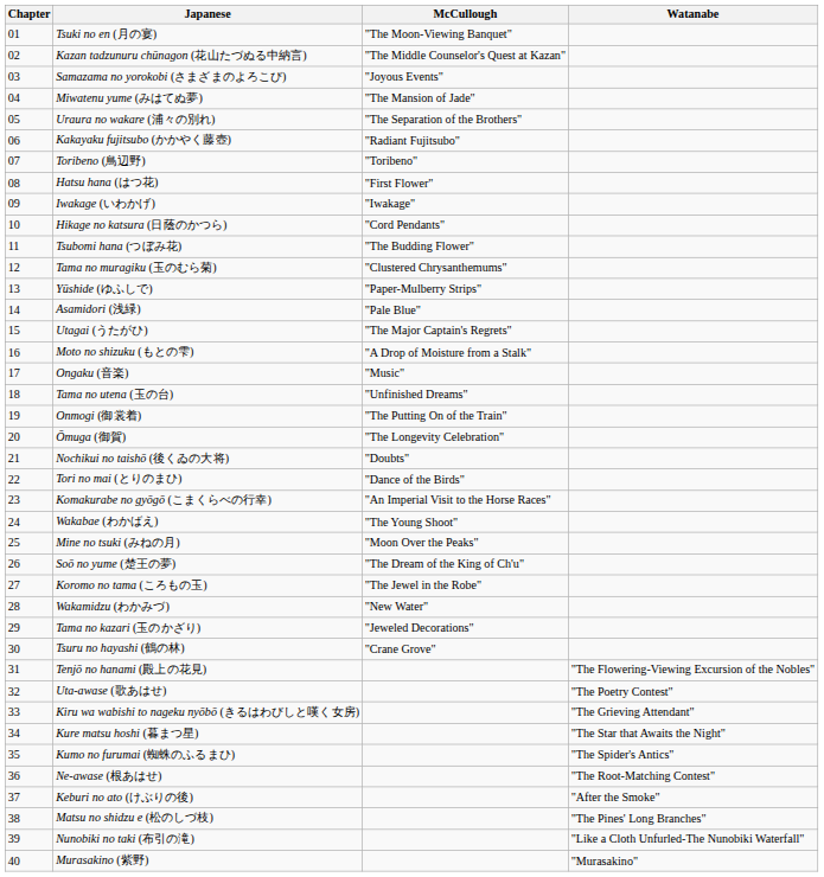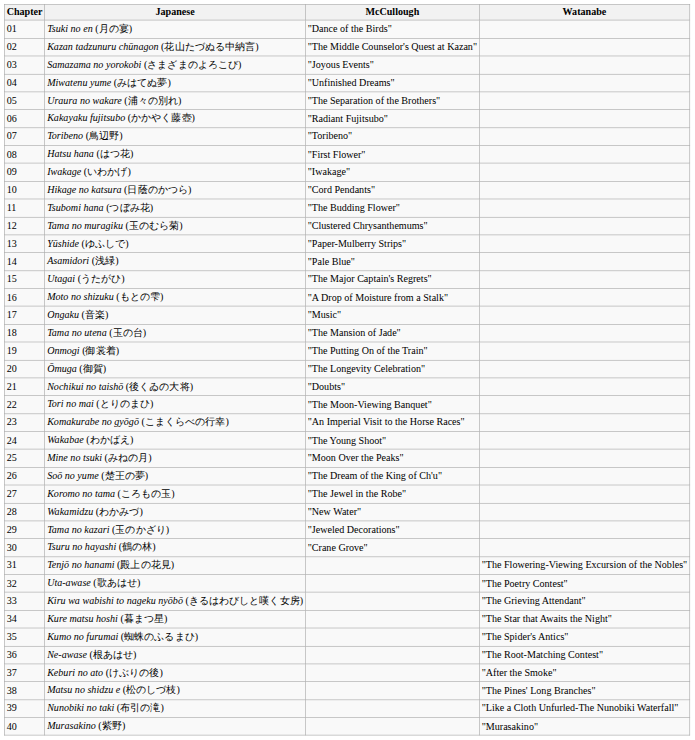Tsuki no en (月の宴) | McCullough: "The Moon-Viewing Banquet" -> "Dance of the Birds"
Miwatenu yume (みはてぬ夢) | McCullough: "The Mansion of Jade" -> "Unfinished Dreams"
Tama no utena (玉の台) | McCullough: "Unfinished Dreams" -> "The Mansion of Jade"
Tori no mai (とりのまひ) | McCullough: "Dance of the Birds" -> "The Moon-Viewing Banquet"
